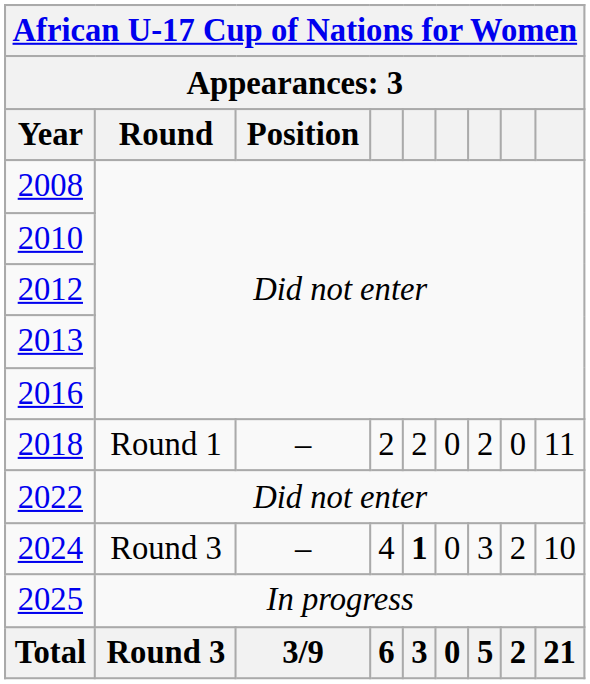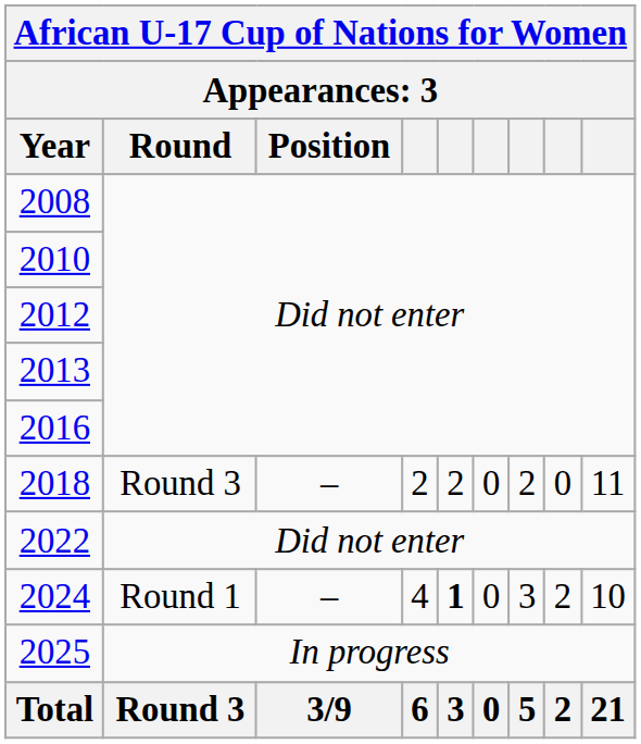2018 | Round: Round 1 -> Round 3
2024 | Round: Round 3 -> Round 1
